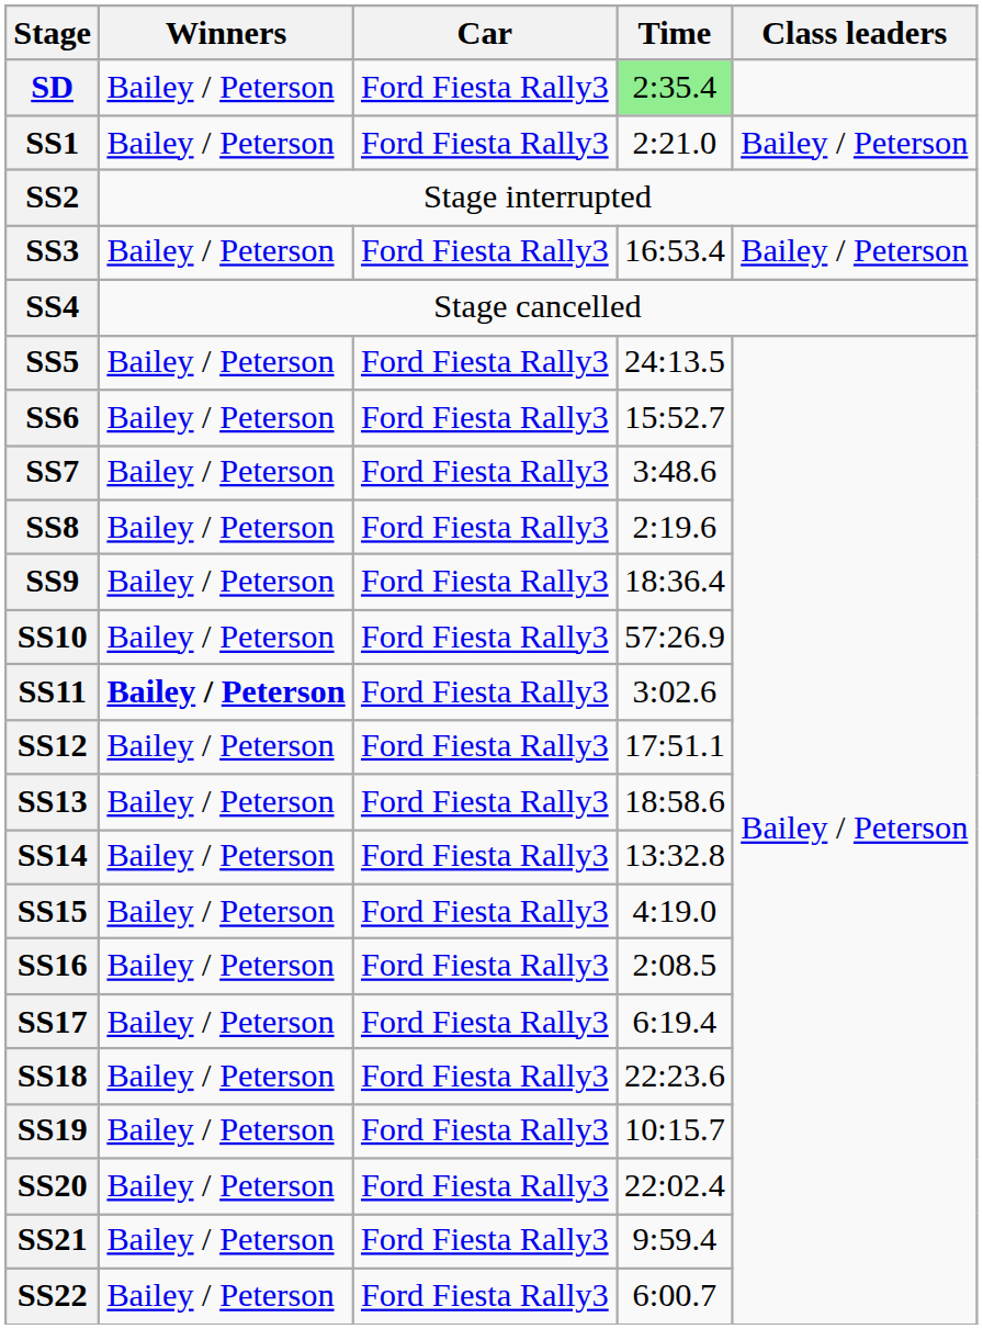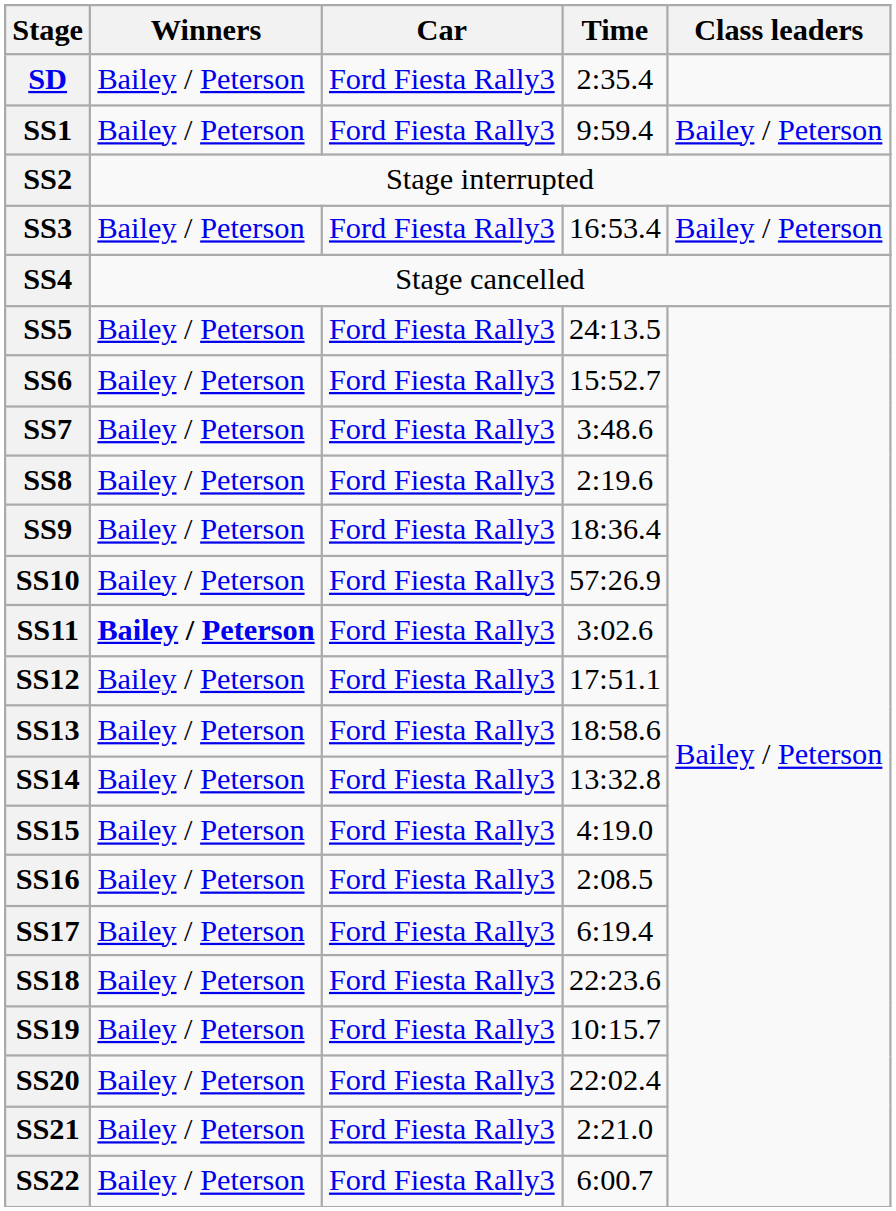SD | Time: lightgreen background -> no background
SS1 | Time: 2:21.0 -> 9:59.4
SS21 | Time: 9:59.4 -> 2:21.0
